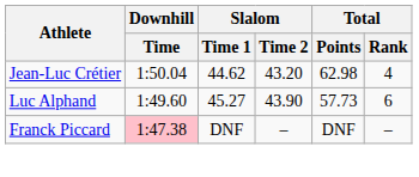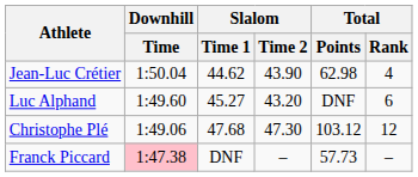Jean-Luc Crétier | Slalom / Time 2: 43.20 -> 43.90
Luc Alphand | Slalom / Time 2: 43.90 -> 43.20
Luc Alphand | Total / Points: 57.73 -> DNF
+ row: Christophe Plé | 1:49.06 | 47.68 | 47.30 | 103.12 | 12
Franck Piccard | Total / Points: DNF -> 57.73
